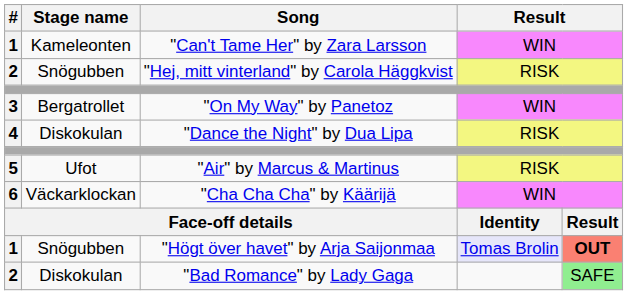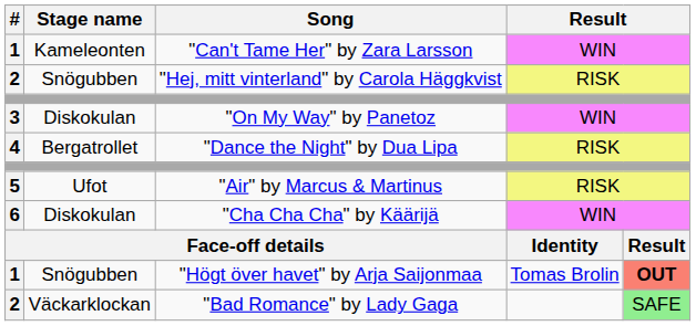"On My Way" by Panetoz | Stage name: Bergatrollet -> Diskokulan
"Dance the Night" by Dua Lipa | Stage name: Diskokulan -> Bergatrollet
"Cha Cha Cha" by Käärijä | Stage name: Väckarklockan -> Diskokulan
"Högt över havet" by Arja Saijonmaa | column 4: lavender background -> no background
"Bad Romance" by Lady Gaga | Stage name: Diskokulan -> Väckarklockan
